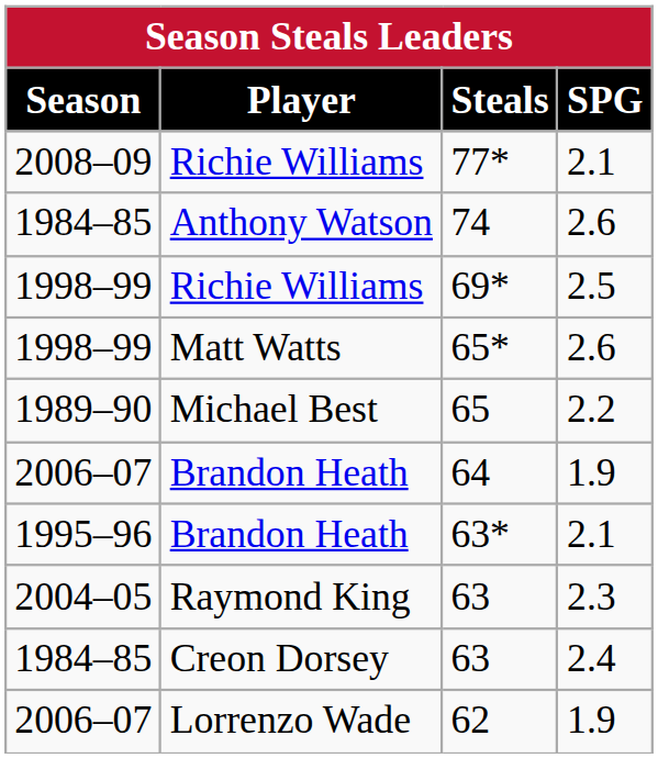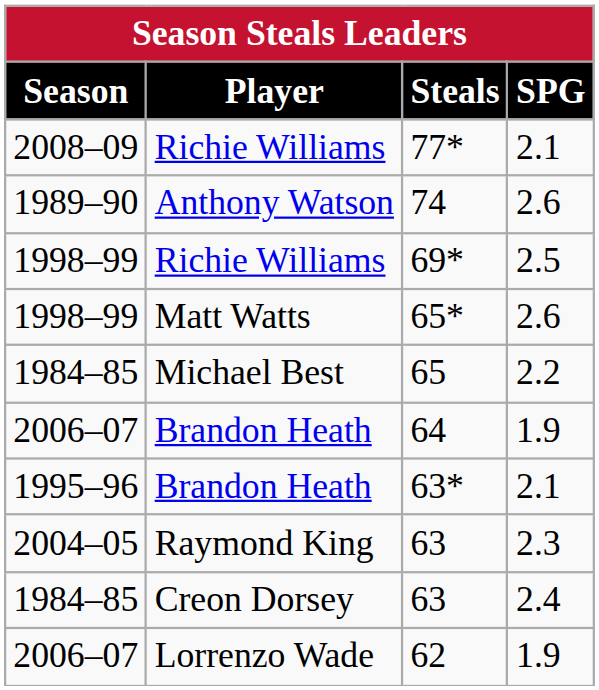74 | Season: 1984–85 -> 1989–90
65 | Season: 1989–90 -> 1984–85
